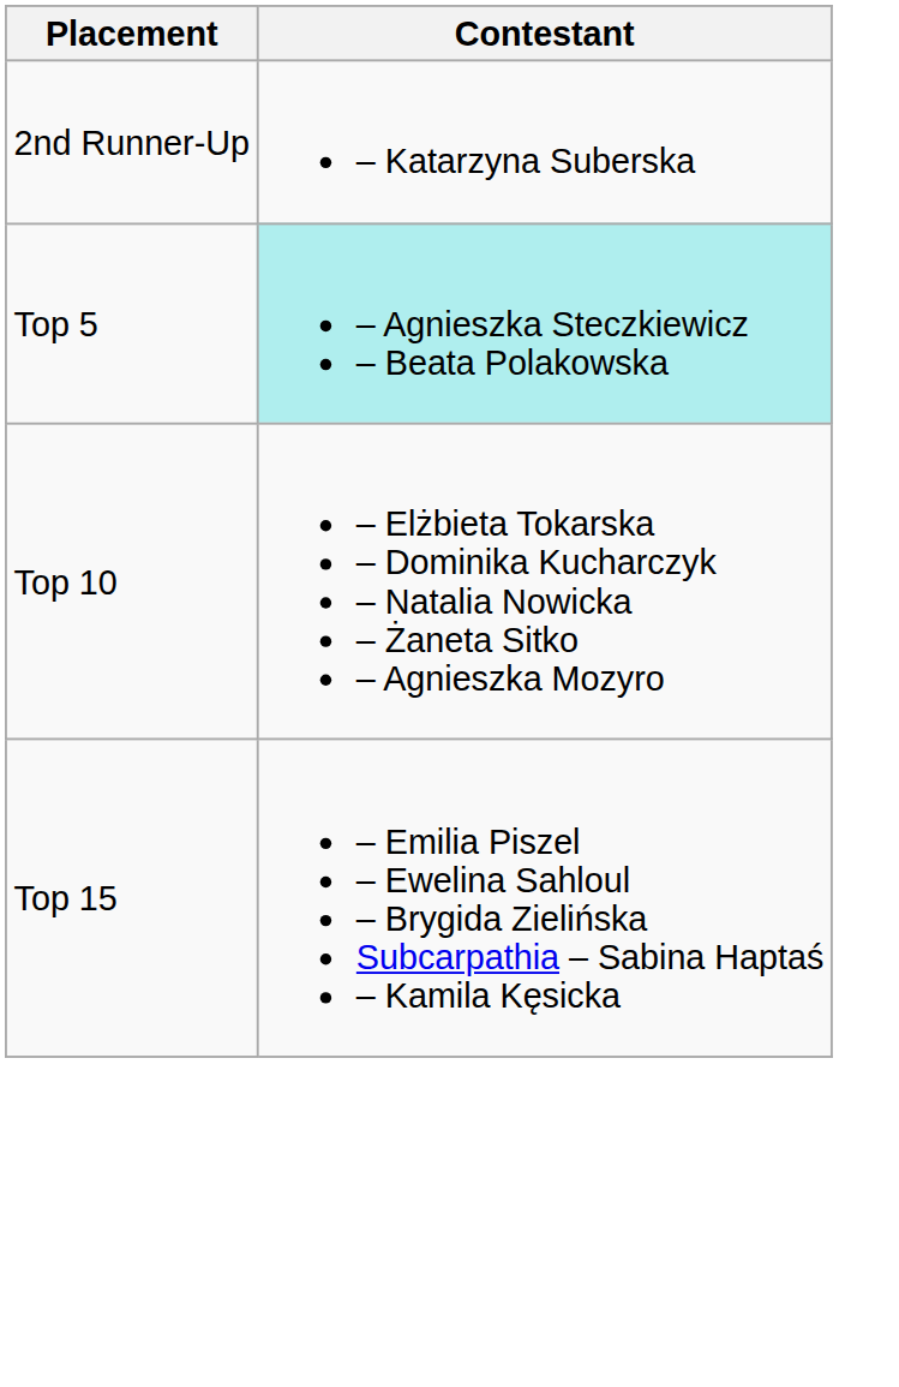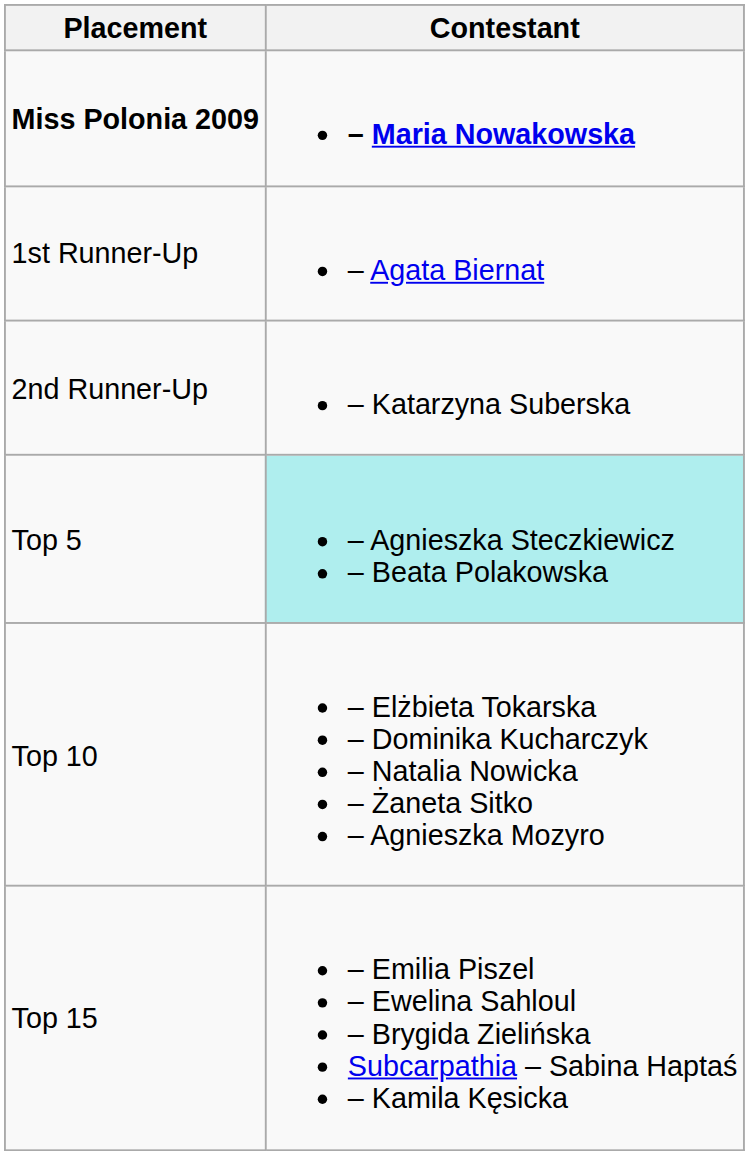+ row: Miss Polonia 2009 | – Maria Nowakowska
+ row: 1st Runner-Up | – Agata Biernat
